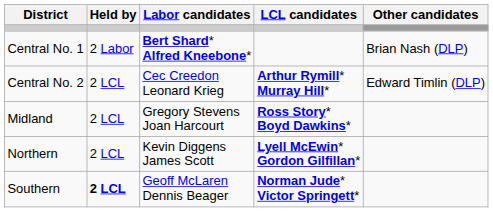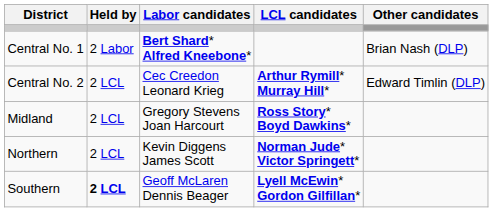Northern | LCL candidates: Lyell McEwin* Gordon Gilfillan* -> Norman Jude* Victor Springett*
Southern | LCL candidates: Norman Jude* Victor Springett* -> Lyell McEwin* Gordon Gilfillan*
